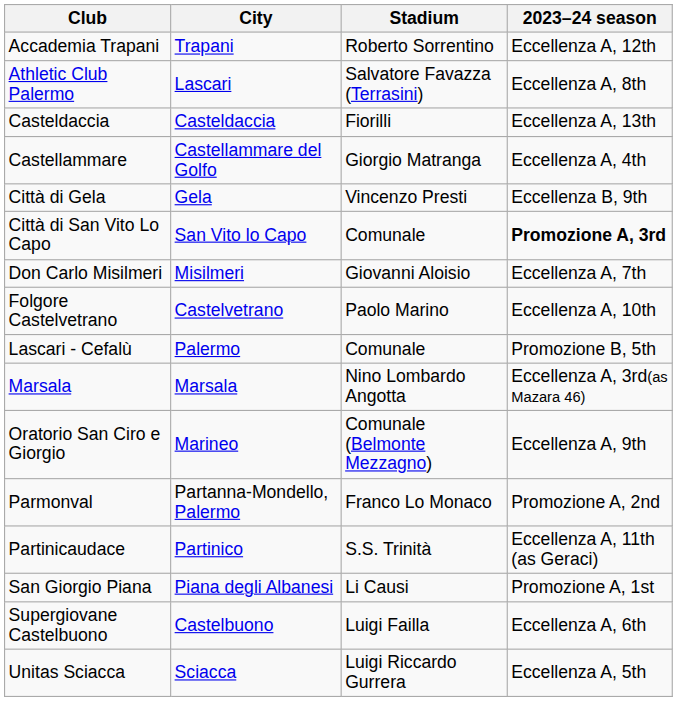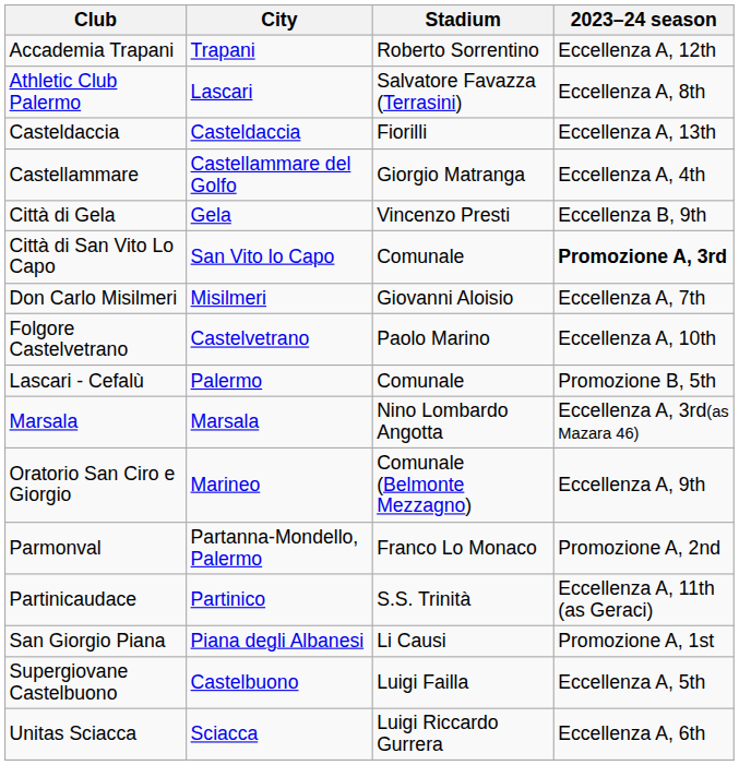Supergiovane Castelbuono | 2023–24 season: Eccellenza A, 6th -> Eccellenza A, 5th
Unitas Sciacca | 2023–24 season: Eccellenza A, 5th -> Eccellenza A, 6th
